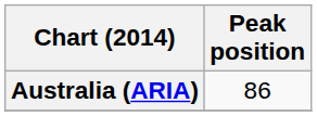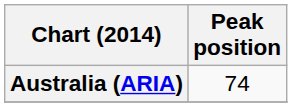Australia (ARIA) | Peak position: 86 -> 74
